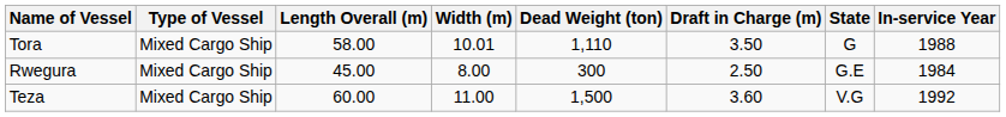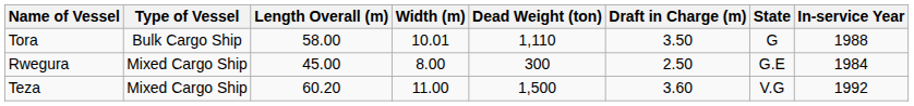Tora | Type of Vessel: Mixed Cargo Ship -> Bulk Cargo Ship
Teza | Length Overall (m): 60.00 -> 60.20
